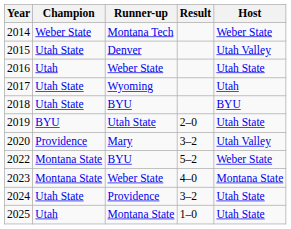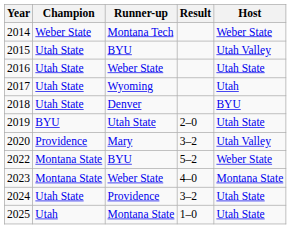2015 | Runner-up: Denver -> BYU
2016 | Champion: Utah -> Utah State
2018 | Runner-up: BYU -> Denver
